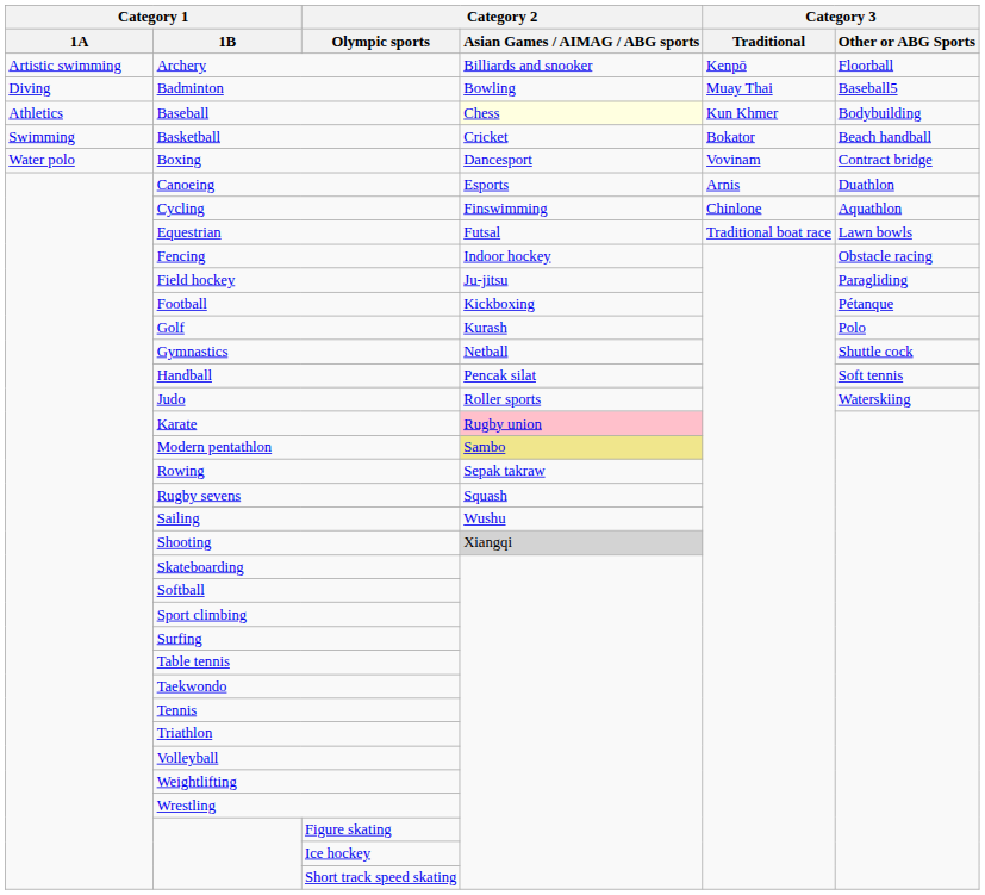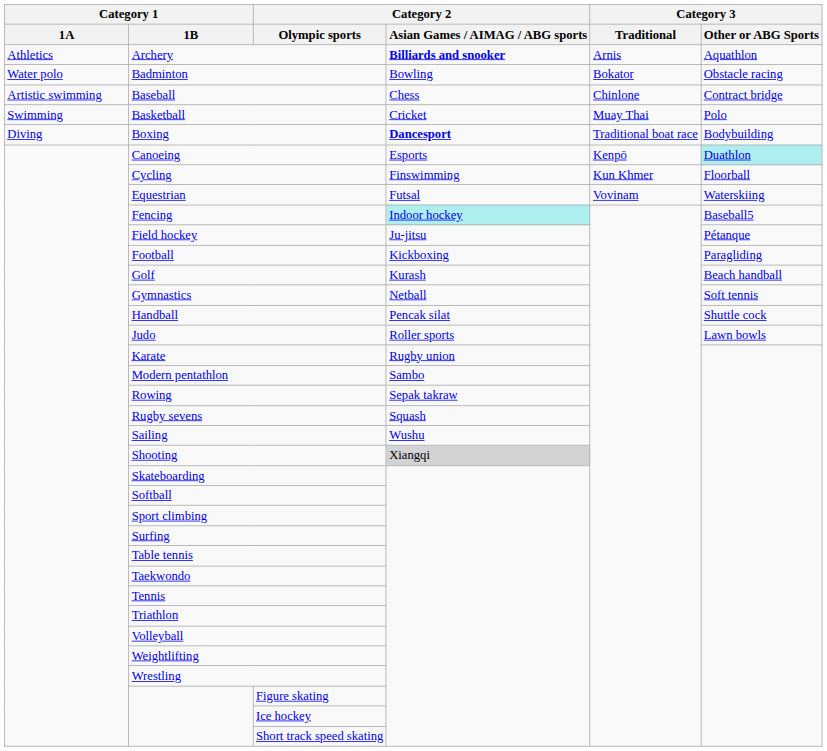Archery | Category 1 / 1A: Artistic swimming -> Athletics
Archery | Category 2 / Asian Games / AIMAG / ABG sports: normal -> bold
Archery | Category 3 / Traditional: Kenpō -> Arnis
Archery | Category 3 / Other or ABG Sports: Floorball -> Aquathlon
Badminton | Category 1 / 1A: Diving -> Water polo
Badminton | Category 3 / Traditional: Muay Thai -> Bokator
Badminton | Category 3 / Other or ABG Sports: Baseball5 -> Obstacle racing
Baseball | Category 1 / 1A: Athletics -> Artistic swimming
Baseball | Category 2 / Asian Games / AIMAG / ABG sports: lightyellow background -> no background
Baseball | Category 3 / Traditional: Kun Khmer -> Chinlone
Baseball | Category 3 / Other or ABG Sports: Bodybuilding -> Contract bridge
Basketball | Category 3 / Traditional: Bokator -> Muay Thai
Basketball | Category 3 / Other or ABG Sports: Beach handball -> Polo
Boxing | Category 1 / 1A: Water polo -> Diving
Boxing | Category 2 / Asian Games / AIMAG / ABG sports: normal -> bold
Boxing | Category 3 / Traditional: Vovinam -> Traditional boat race
Boxing | Category 3 / Other or ABG Sports: Contract bridge -> Bodybuilding
Canoeing | Category 3 / Traditional: Arnis -> Kenpō
Canoeing | Category 3 / Other or ABG Sports: no background -> paleturquoise background
Cycling | Category 3 / Traditional: Chinlone -> Kun Khmer
Cycling | Category 3 / Other or ABG Sports: Aquathlon -> Floorball
Equestrian | Category 3 / Traditional: Traditional boat race -> Vovinam
Equestrian | Category 3 / Other or ABG Sports: Lawn bowls -> Waterskiing
Fencing | Category 2 / Asian Games / AIMAG / ABG sports: no background -> paleturquoise background
Fencing | Category 3 / Other or ABG Sports: Obstacle racing -> Baseball5
Field hockey | Category 3 / Other or ABG Sports: Paragliding -> Pétanque
Football | Category 3 / Other or ABG Sports: Pétanque -> Paragliding
Golf | Category 3 / Other or ABG Sports: Polo -> Beach handball
Gymnastics | Category 3 / Other or ABG Sports: Shuttle cock -> Soft tennis
Handball | Category 3 / Other or ABG Sports: Soft tennis -> Shuttle cock
Judo | Category 3 / Other or ABG Sports: Waterskiing -> Lawn bowls
Karate | Category 2 / Asian Games / AIMAG / ABG sports: pink background -> no background
Modern pentathlon | Category 2 / Asian Games / AIMAG / ABG sports: khaki background -> no background
